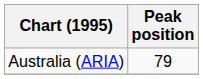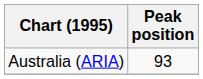Australia (ARIA) | Peak position: 79 -> 93
